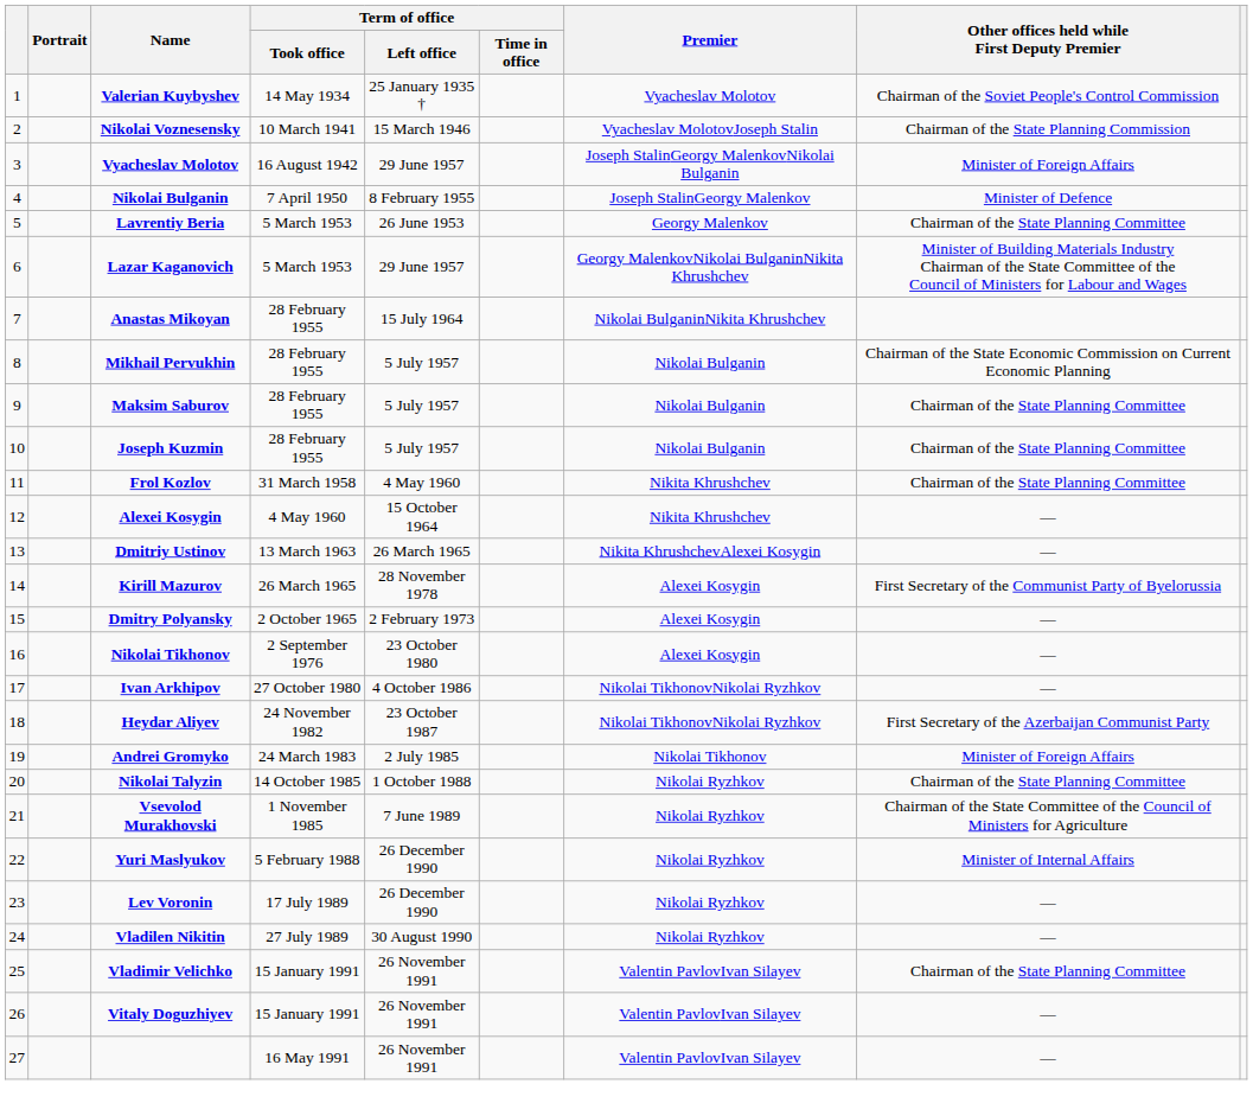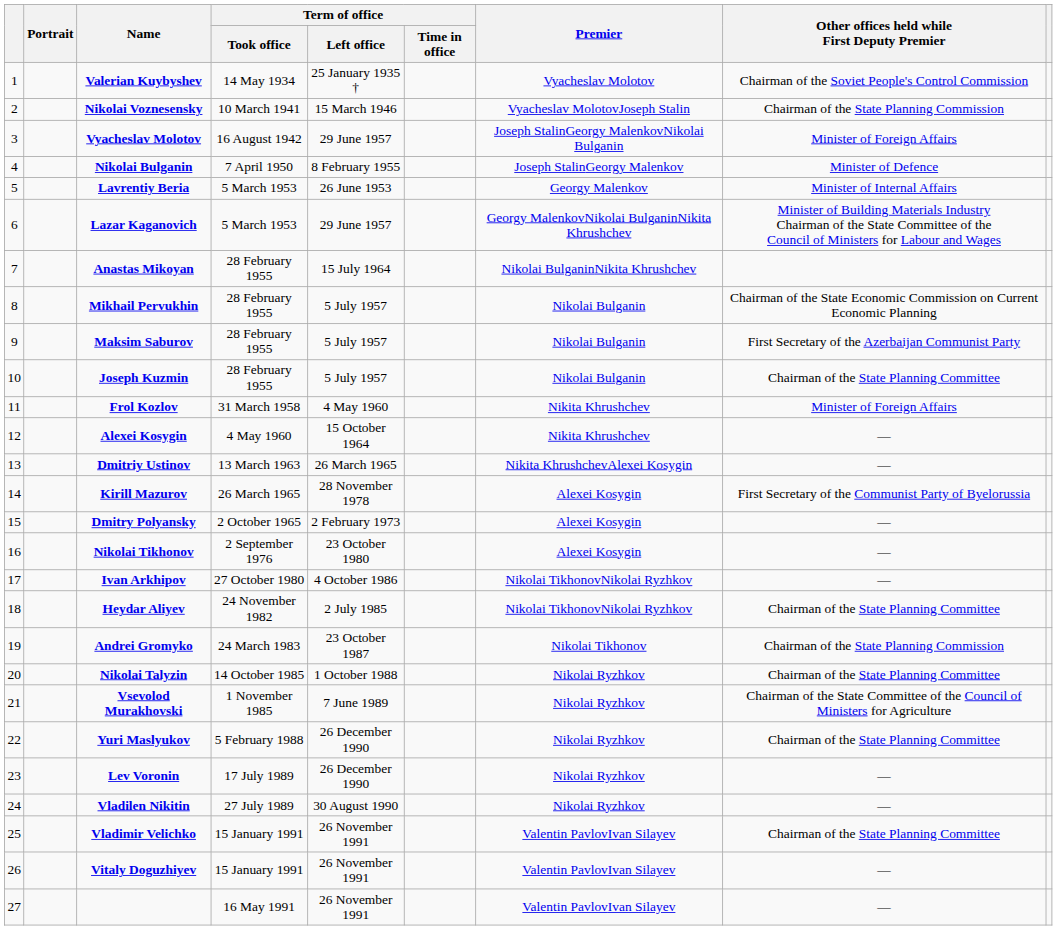Lavrentiy Beria | Other offices held while First Deputy Premier: Chairman of the State Planning Committee -> Minister of Internal Affairs
Maksim Saburov | Other offices held while First Deputy Premier: Chairman of the State Planning Committee -> First Secretary of the Azerbaijan Communist Party
Frol Kozlov | Other offices held while First Deputy Premier: Chairman of the State Planning Committee -> Minister of Foreign Affairs
Heydar Aliyev | Term of office / Left office: 23 October 1987 -> 2 July 1985
Heydar Aliyev | Other offices held while First Deputy Premier: First Secretary of the Azerbaijan Communist Party -> Chairman of the State Planning Committee
Andrei Gromyko | Term of office / Left office: 2 July 1985 -> 23 October 1987
Andrei Gromyko | Other offices held while First Deputy Premier: Minister of Foreign Affairs -> Chairman of the State Planning Commission
Yuri Maslyukov | Other offices held while First Deputy Premier: Minister of Internal Affairs -> Chairman of the State Planning Committee
